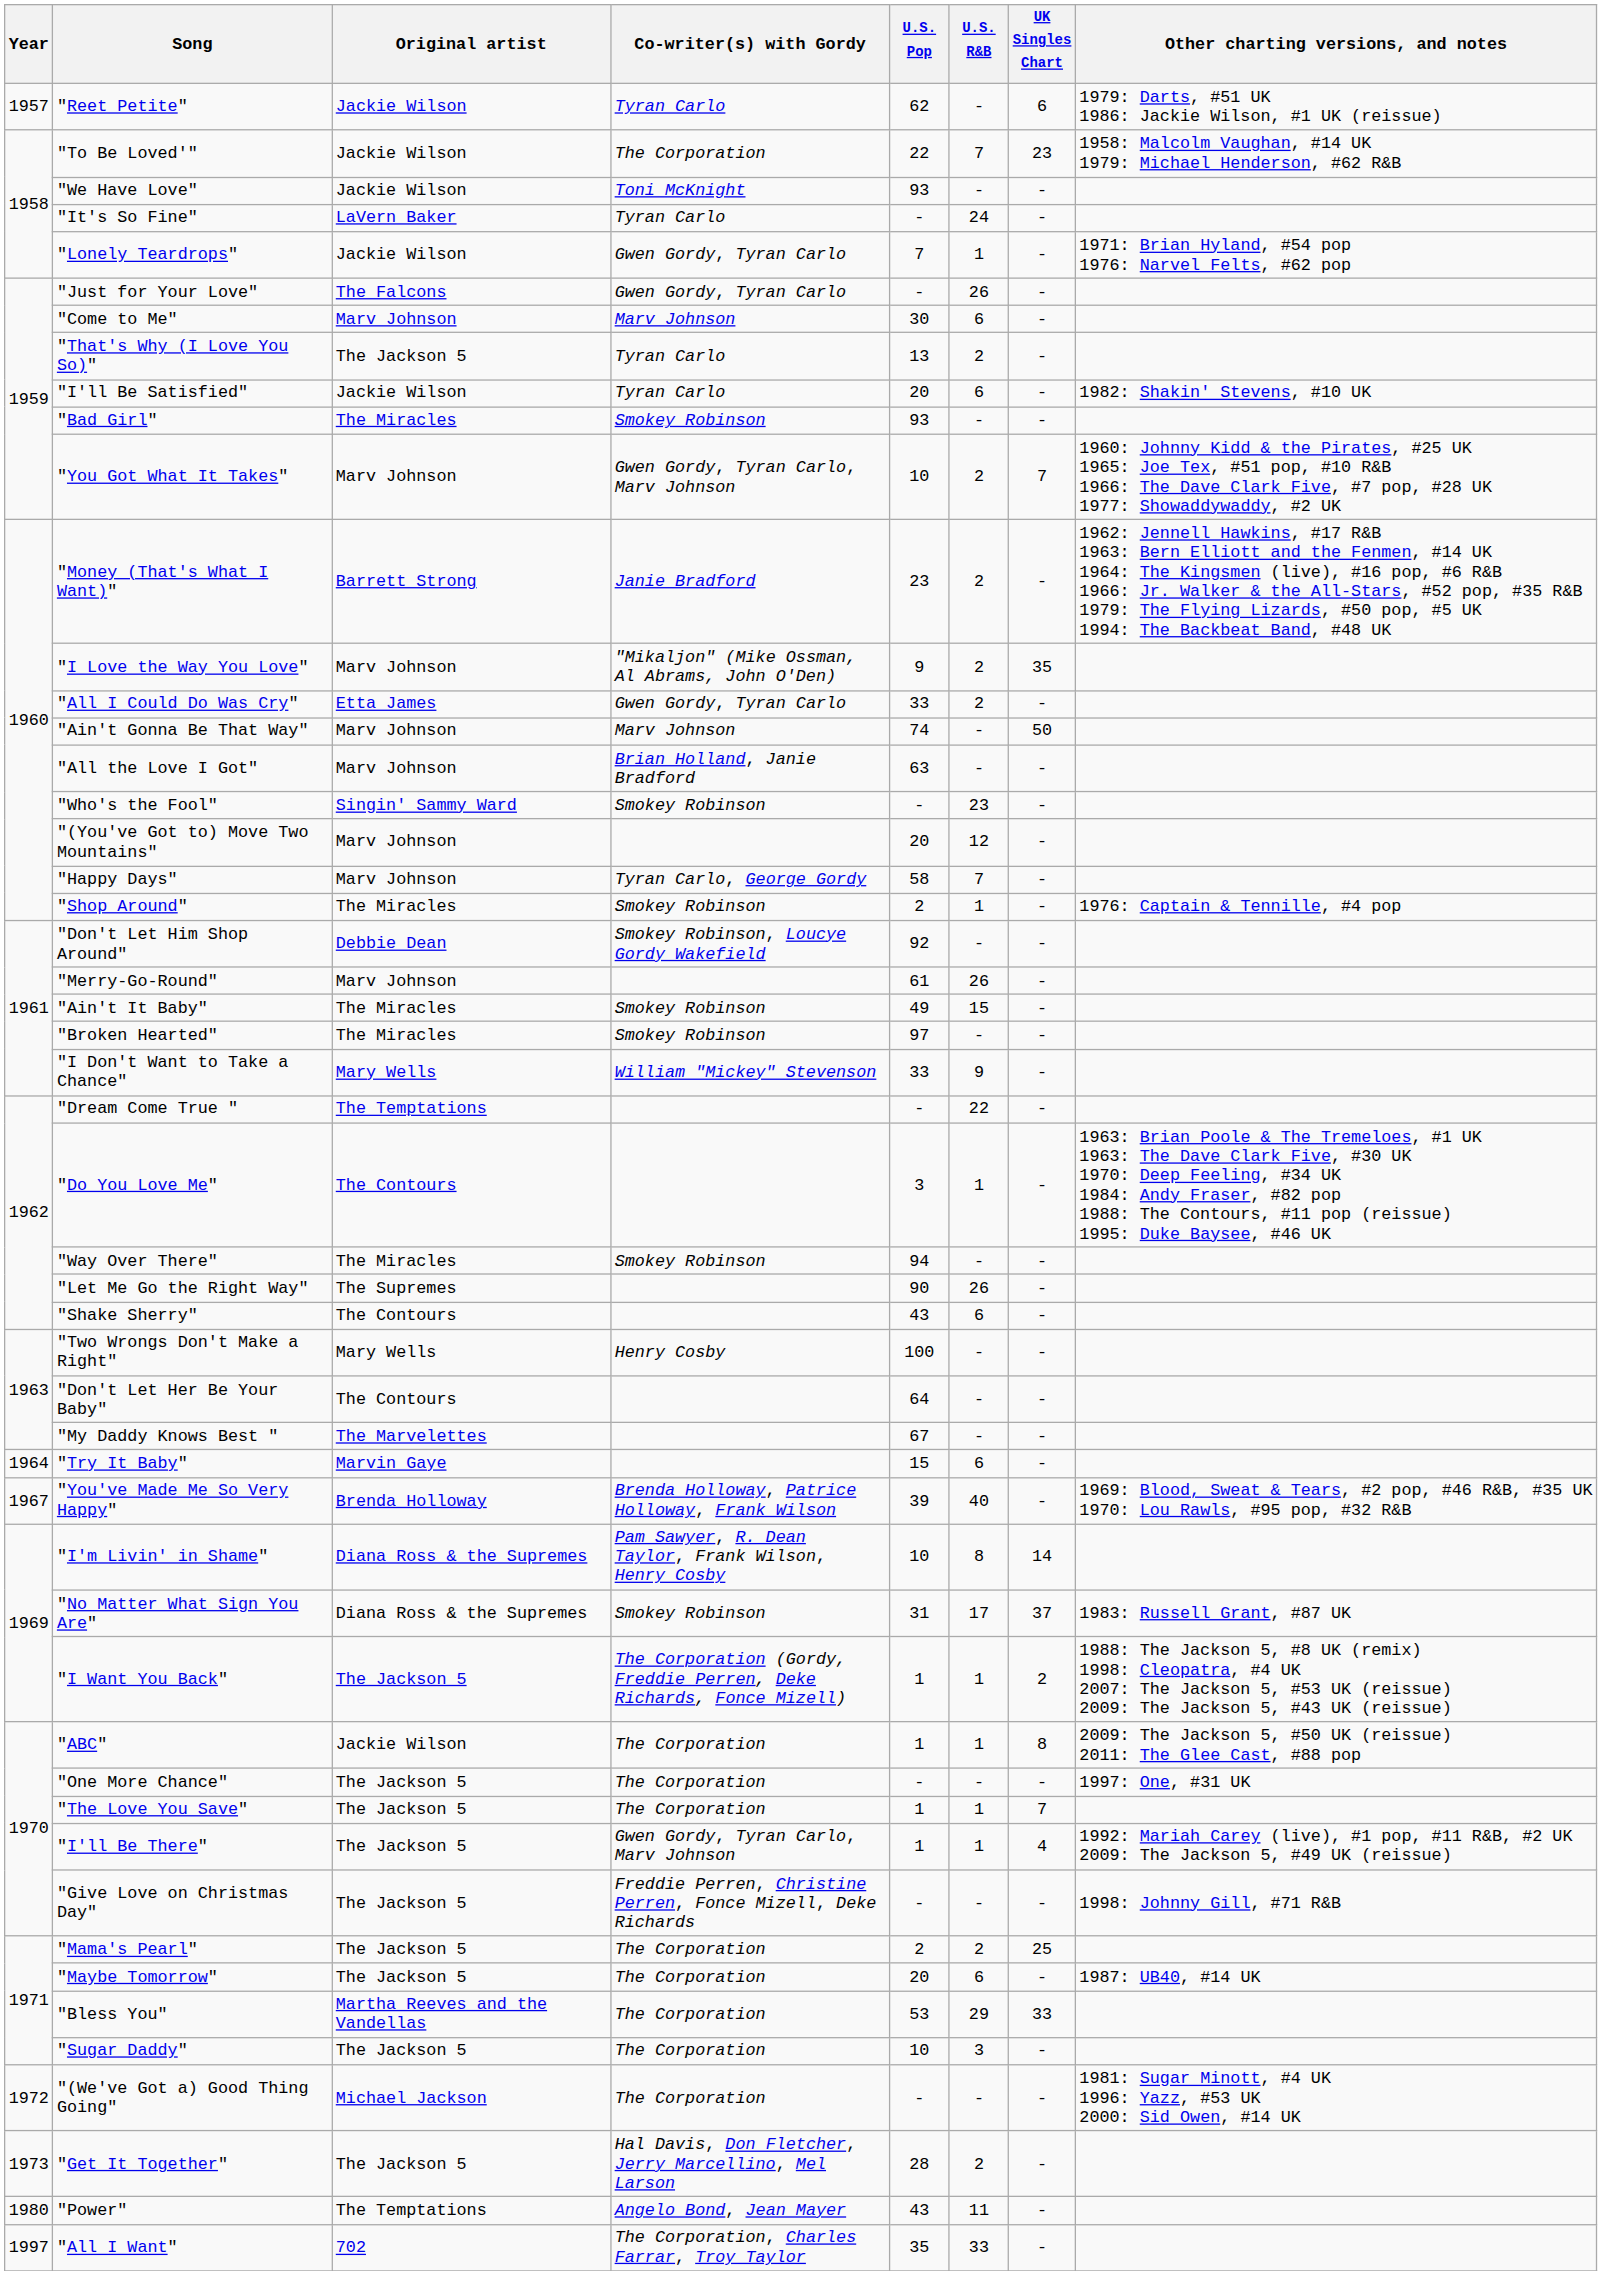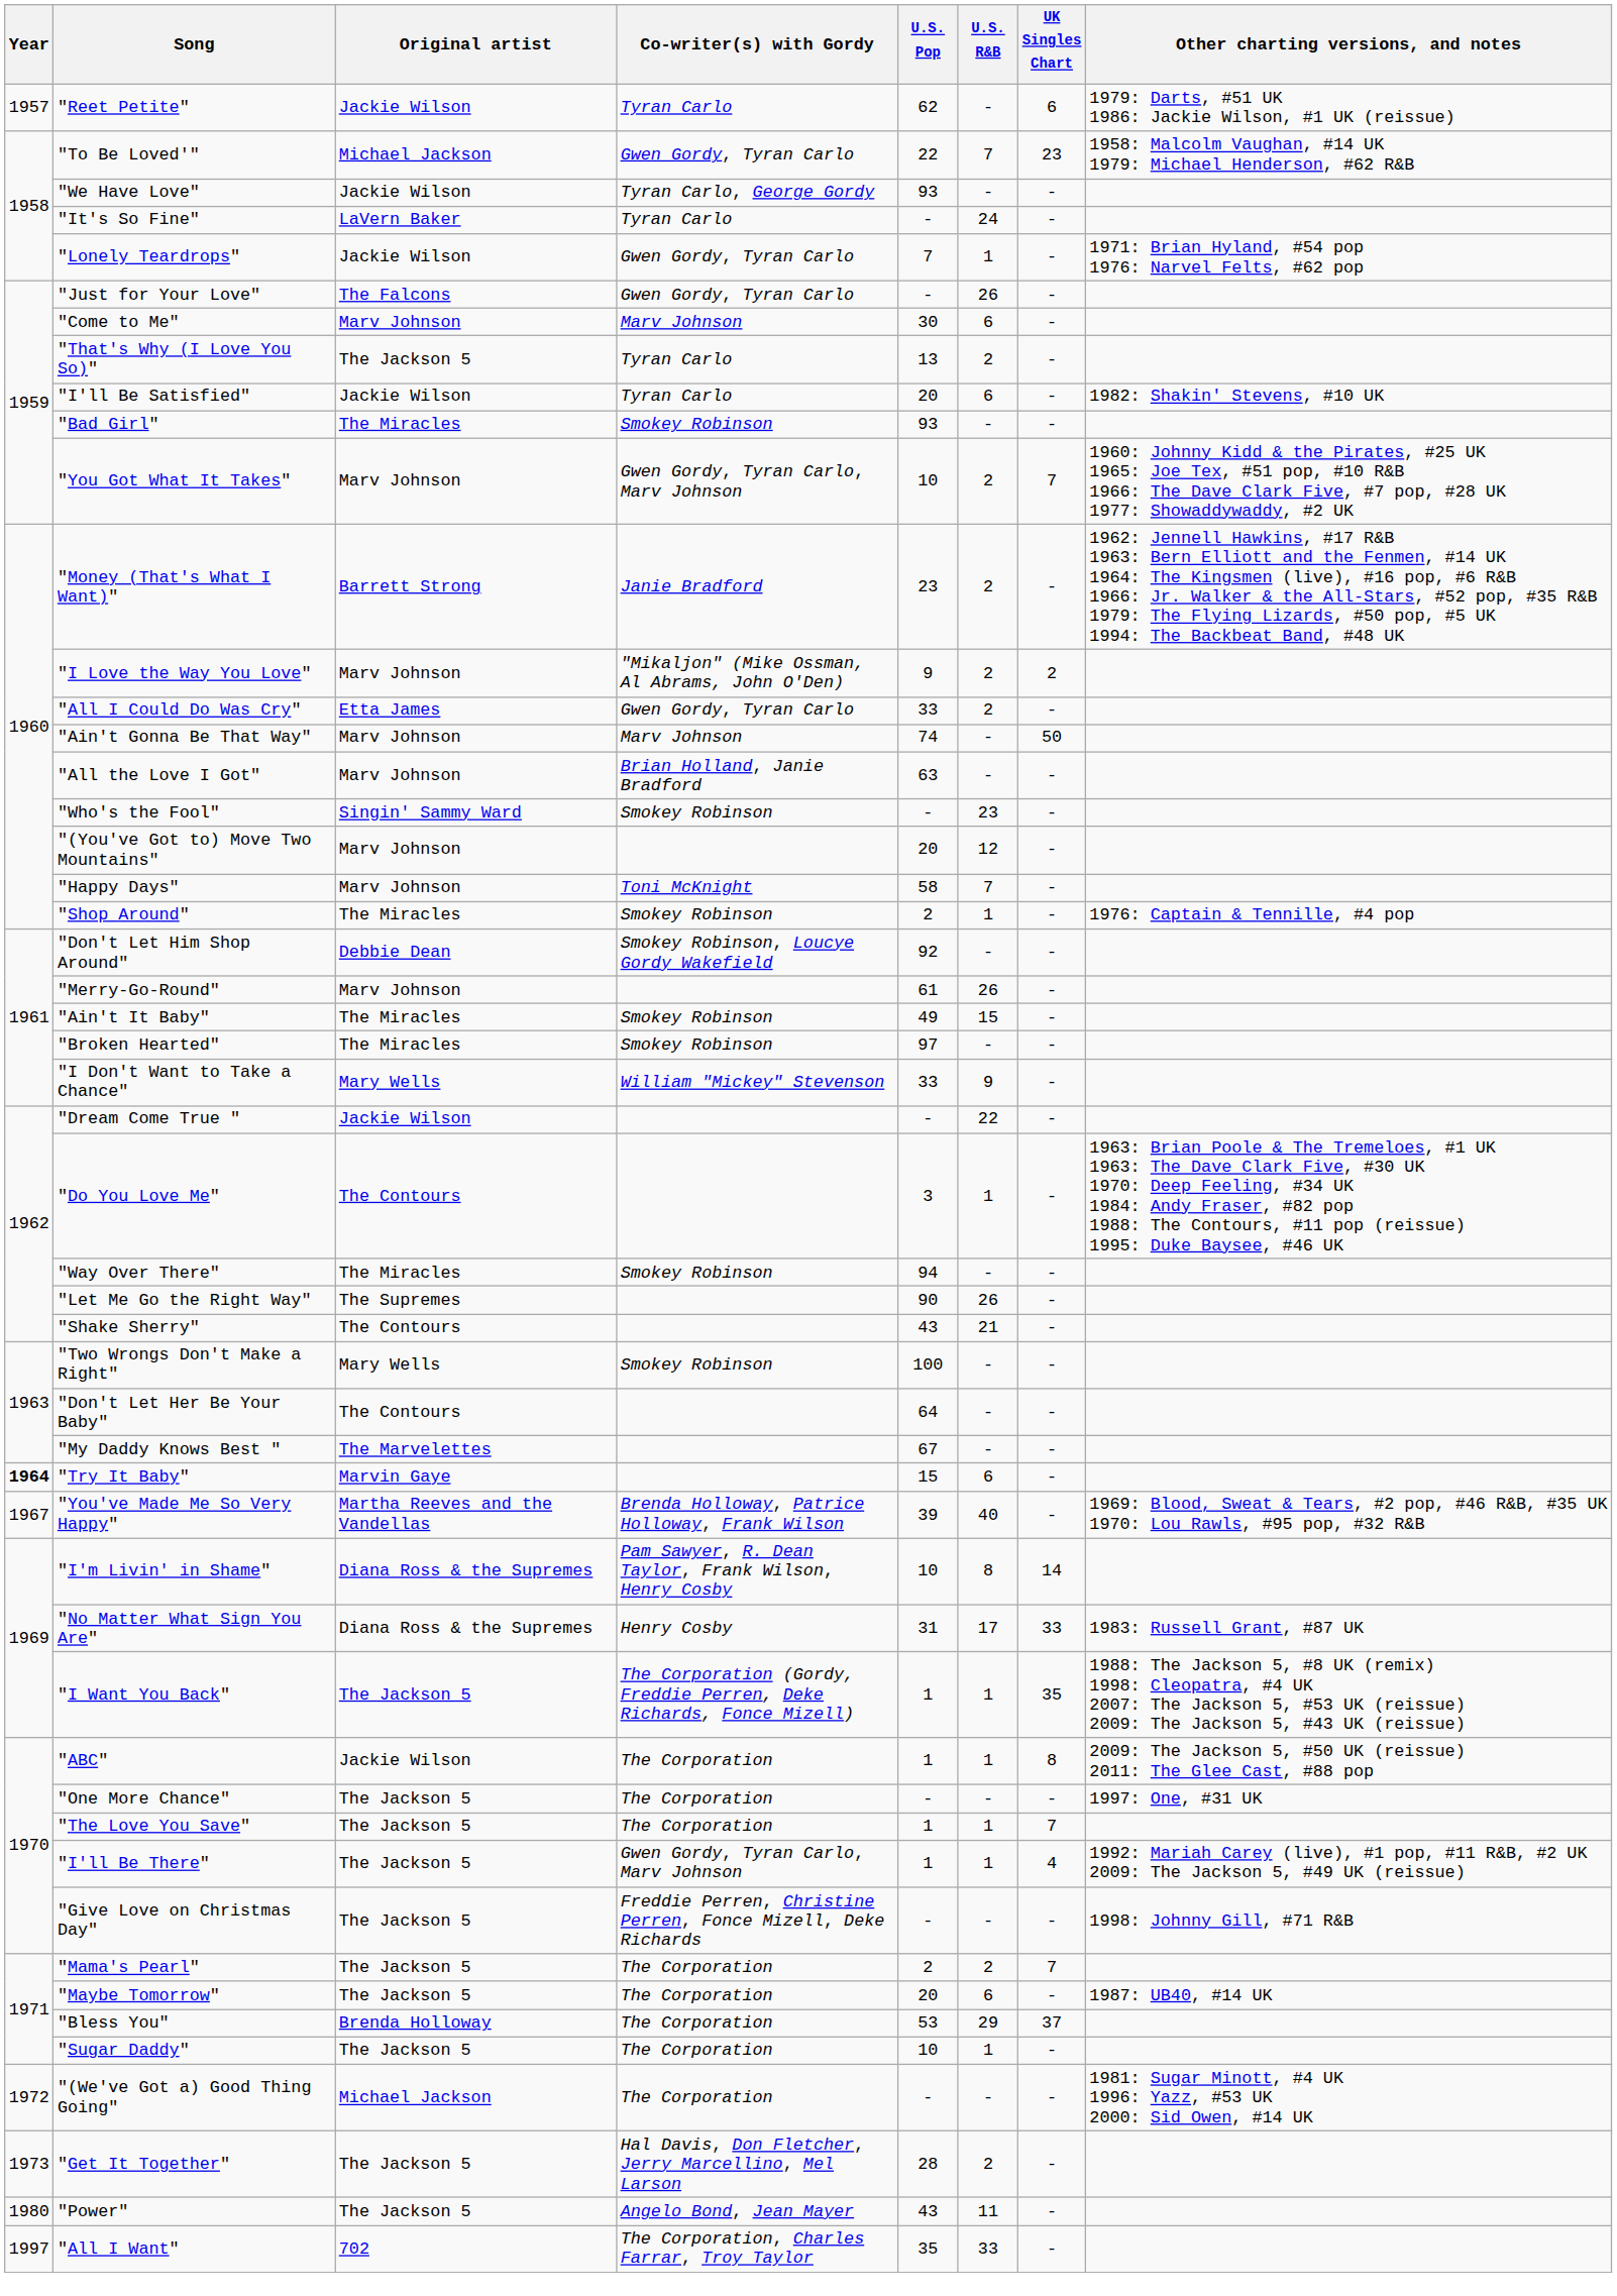"To Be Loved'" | Original artist: Jackie Wilson -> Michael Jackson
"To Be Loved'" | Co-writer(s) with Gordy: The Corporation -> Gwen Gordy, Tyran Carlo
"We Have Love" | Co-writer(s) with Gordy: Toni McKnight -> Tyran Carlo, George Gordy
"I Love the Way You Love" | UK Singles Chart: 35 -> 2
"Happy Days" | Co-writer(s) with Gordy: Tyran Carlo, George Gordy -> Toni McKnight
"Dream Come True " | Original artist: The Temptations -> Jackie Wilson
"Shake Sherry" | U.S. R&B: 6 -> 21
"Two Wrongs Don't Make a Right" | Co-writer(s) with Gordy: Henry Cosby -> Smokey Robinson
"Try It Baby" | Year: normal -> bold
"You've Made Me So Very Happy" | Original artist: Brenda Holloway -> Martha Reeves and the Vandellas
"No Matter What Sign You Are" | Co-writer(s) with Gordy: Smokey Robinson -> Henry Cosby
"No Matter What Sign You Are" | UK Singles Chart: 37 -> 33
"I Want You Back" | UK Singles Chart: 2 -> 35
"Mama's Pearl" | UK Singles Chart: 25 -> 7
"Bless You" | Original artist: Martha Reeves and the Vandellas -> Brenda Holloway
"Bless You" | UK Singles Chart: 33 -> 37
"Sugar Daddy" | U.S. R&B: 3 -> 1
"Power" | Original artist: The Temptations -> The Jackson 5
